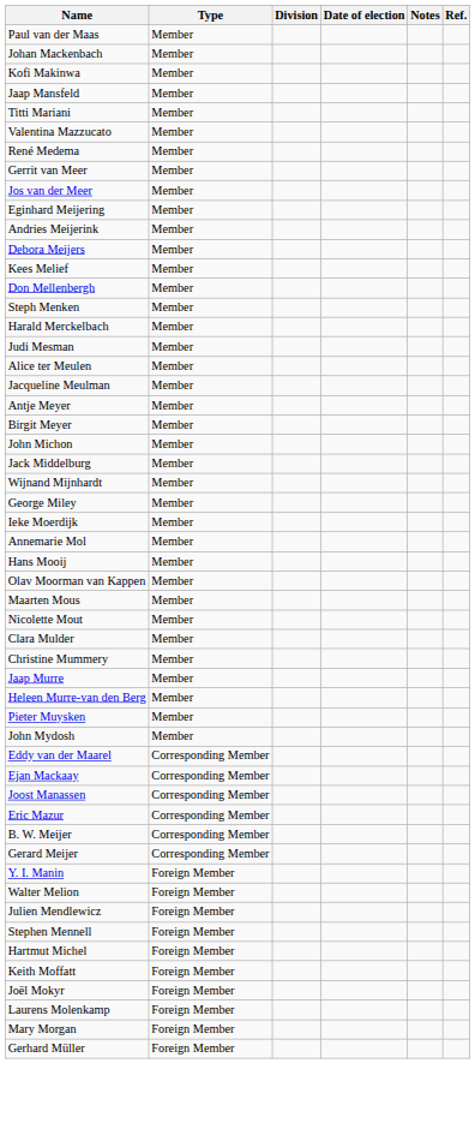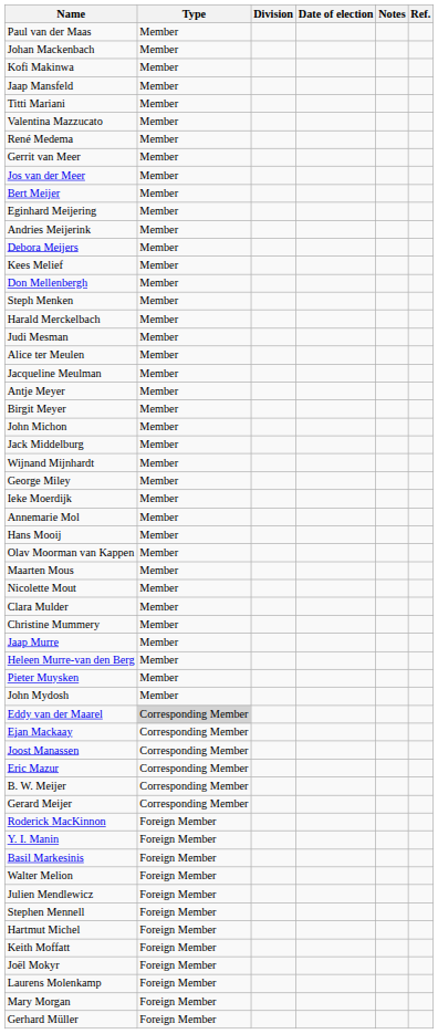+ row: Bert Meijer | Member
Eddy van der Maarel | Type: no background -> lightgrey background
+ row: Roderick MacKinnon | Foreign Member
+ row: Basil Markesinis | Foreign Member
